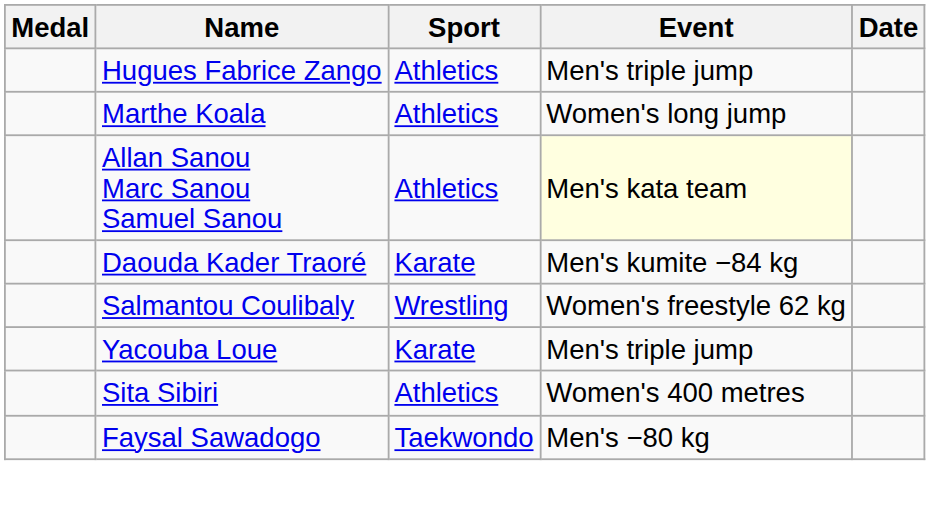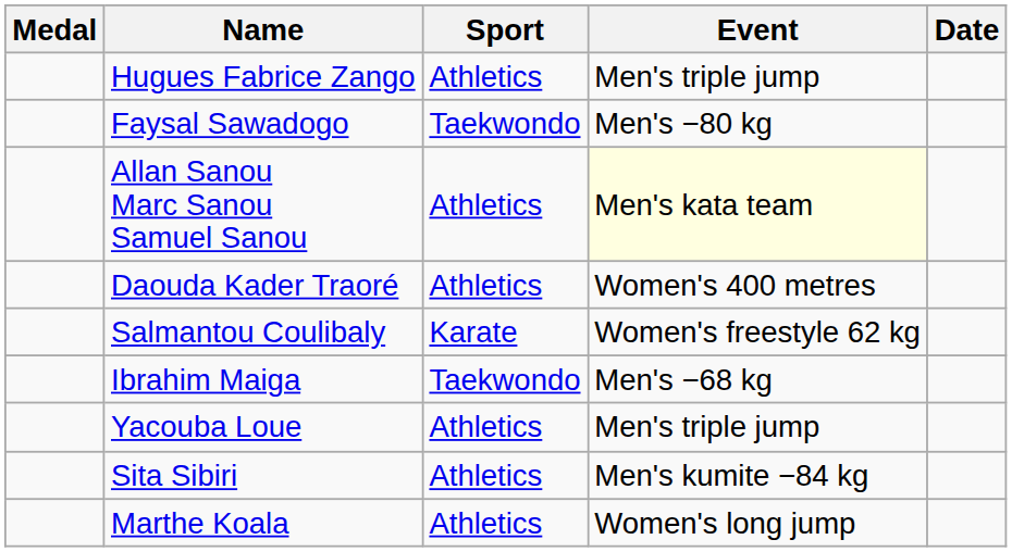rows swapped: Marthe Koala <-> Faysal Sawadogo
Daouda Kader Traoré | Sport: Karate -> Athletics
Daouda Kader Traoré | Event: Men's kumite −84 kg -> Women's 400 metres
Salmantou Coulibaly | Sport: Wrestling -> Karate
+ row: Ibrahim Maiga | Taekwondo | Men's −68 kg
Yacouba Loue | Sport: Karate -> Athletics
Sita Sibiri | Event: Women's 400 metres -> Men's kumite −84 kg
